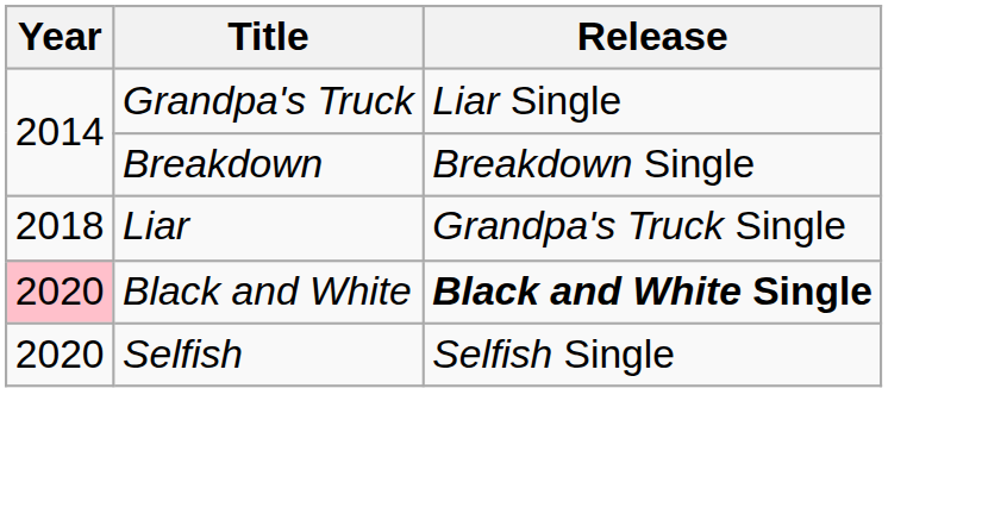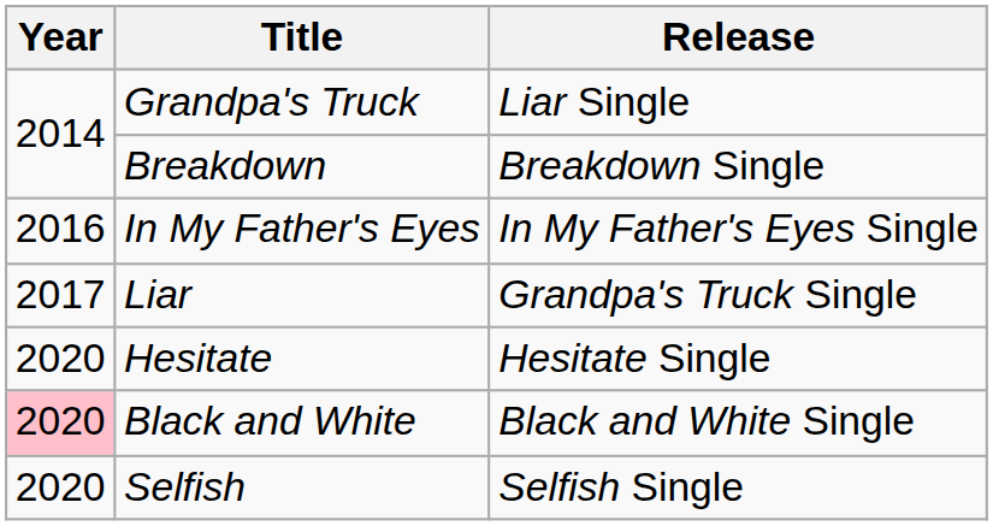+ row: 2016 | In My Father's Eyes | In My Father's Eyes Single
Liar | Year: 2018 -> 2017
+ row: 2020 | Hesitate | Hesitate Single
Black and White | Release: bold -> normal
